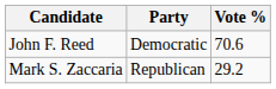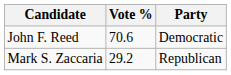columns swapped: Party <-> Vote %
